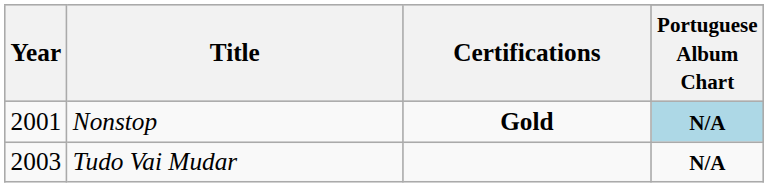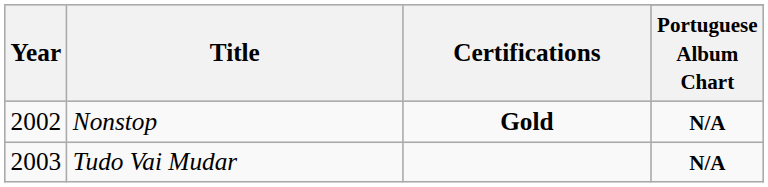Nonstop | Year: 2001 -> 2002
Nonstop | Portuguese Album Chart: lightblue background -> no background
